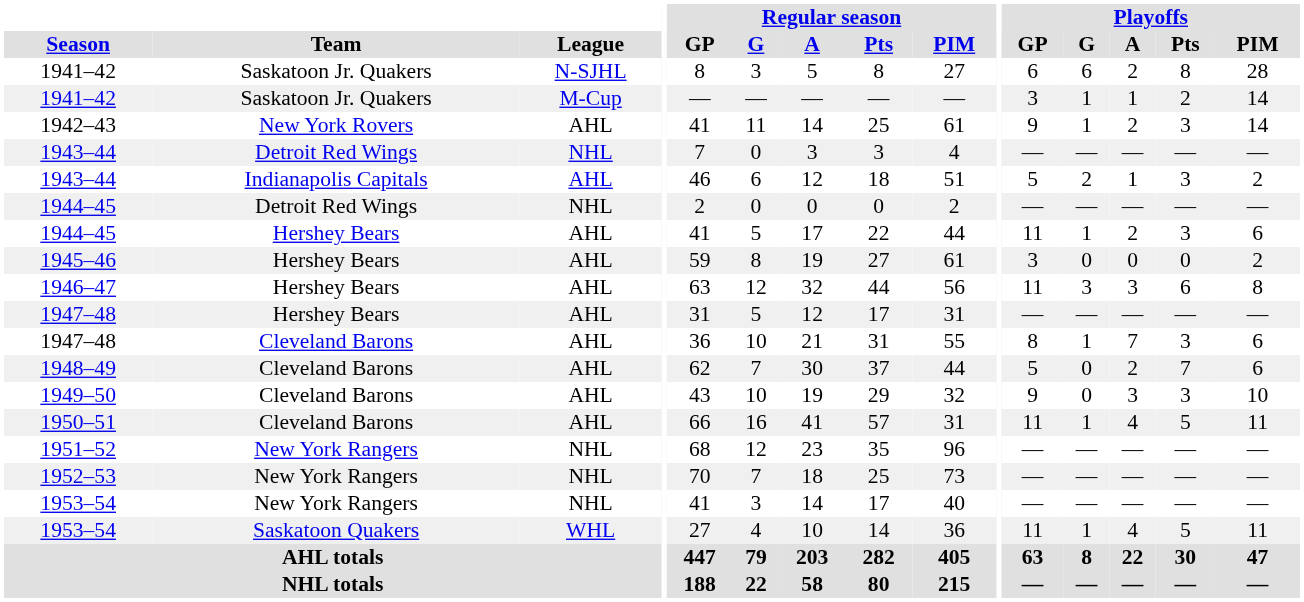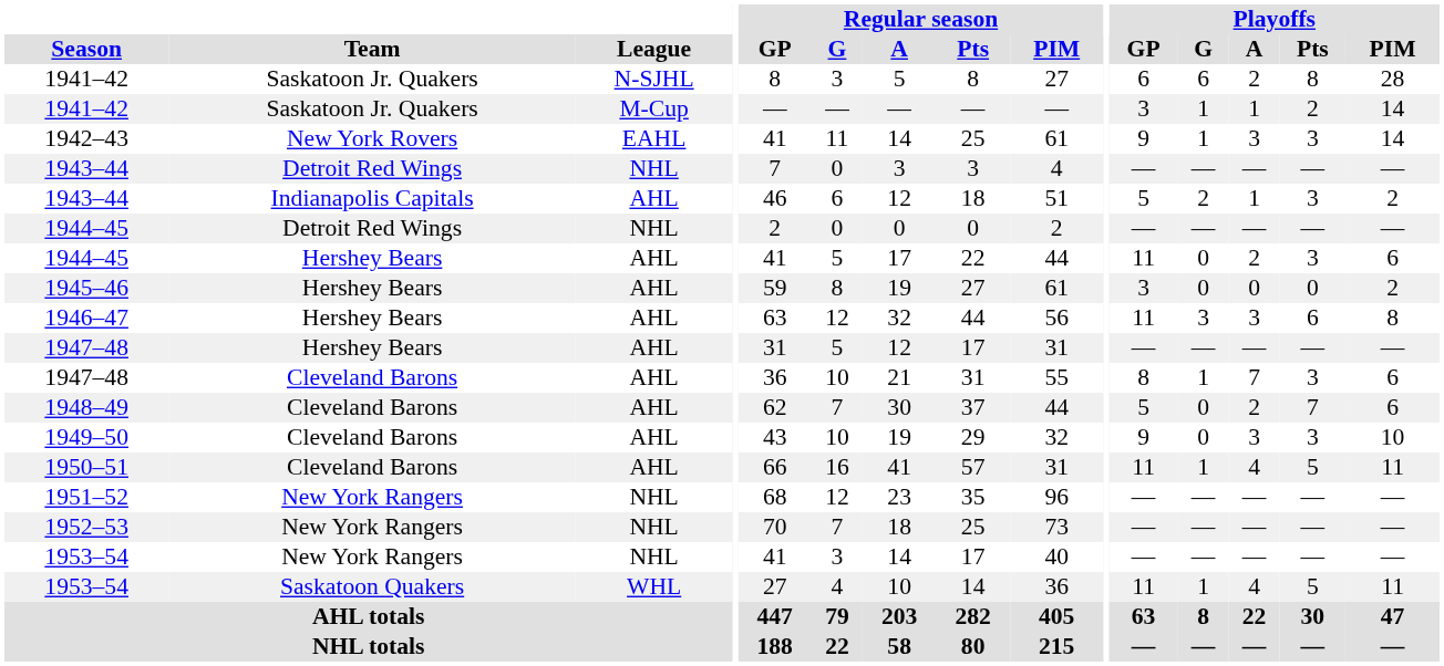1942–43 | League: AHL -> EAHL
1942–43 | Playoffs / A: 2 -> 3
1944–45 / Hershey Bears | Playoffs / G: 1 -> 0
